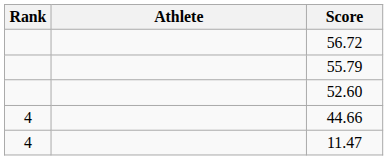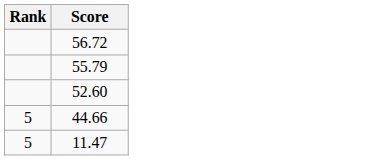- column: Athlete
44.66 | Rank: 4 -> 5
11.47 | Rank: 4 -> 5
